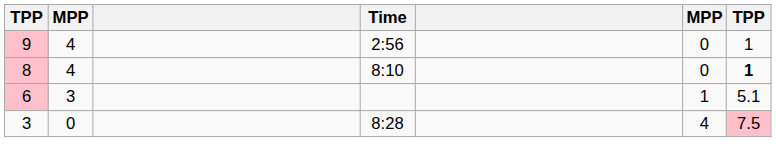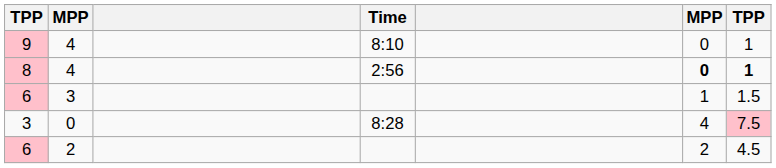9 | Time: 2:56 -> 8:10
8 | Time: 8:10 -> 2:56
8 | column 6: normal -> bold
6 / 3 | column 7: 5.1 -> 1.5
+ row: 6 | 2 | 2 | 4.5
